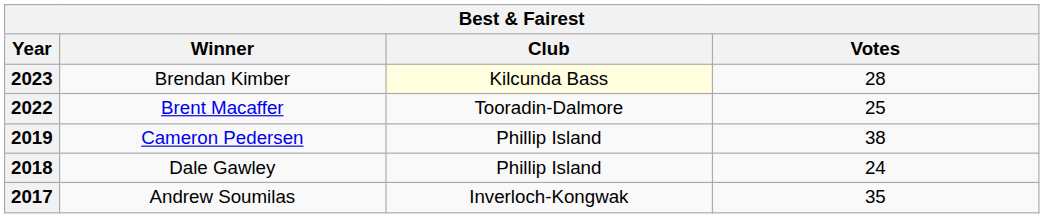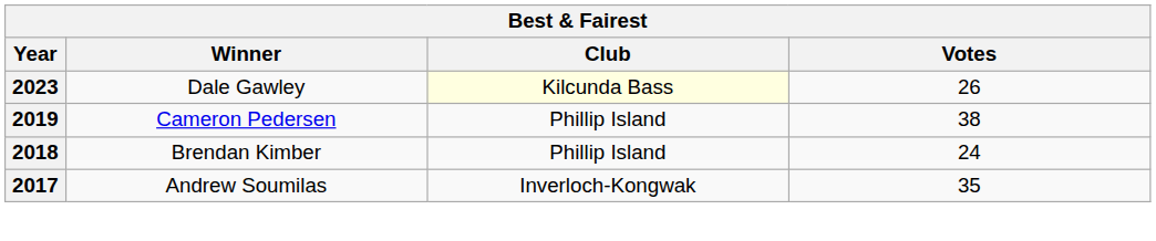2023 | Winner: Brendan Kimber -> Dale Gawley
2023 | Votes: 28 -> 26
- row: 2022 | Brent Macaffer | Tooradin-Dalmore | 25
2018 | Winner: Dale Gawley -> Brendan Kimber
